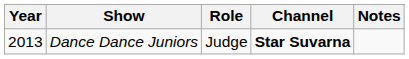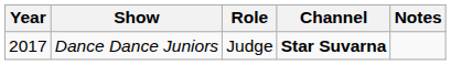Dance Dance Juniors | Year: 2013 -> 2017
